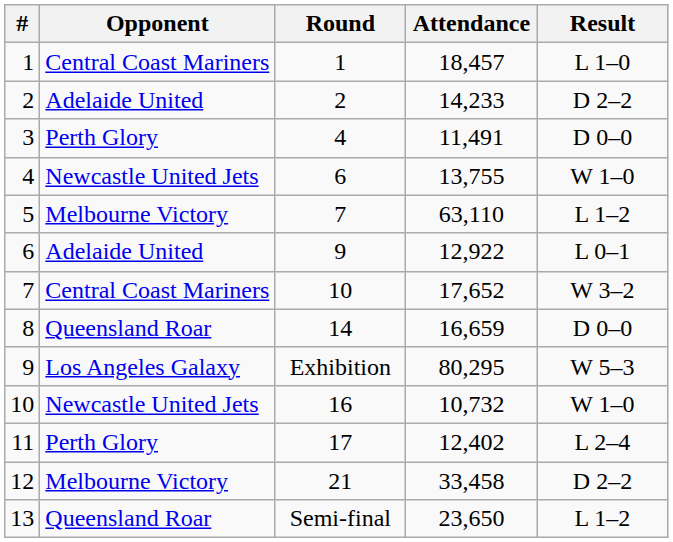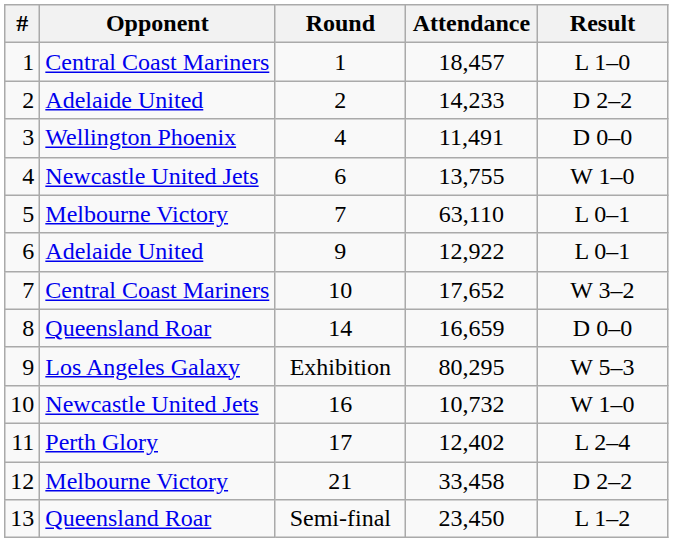3 | Opponent: Perth Glory -> Wellington Phoenix
5 | Result: L 1–2 -> L 0–1
13 | Attendance: 23,650 -> 23,450
